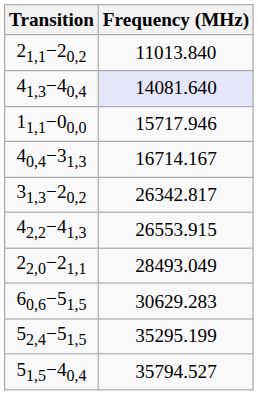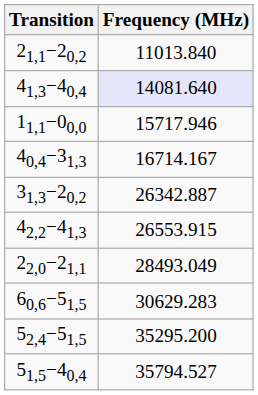31,3−20,2 | Frequency (MHz): 26342.817 -> 26342.887
52,4−51,5 | Frequency (MHz): 35295.199 -> 35295.200
